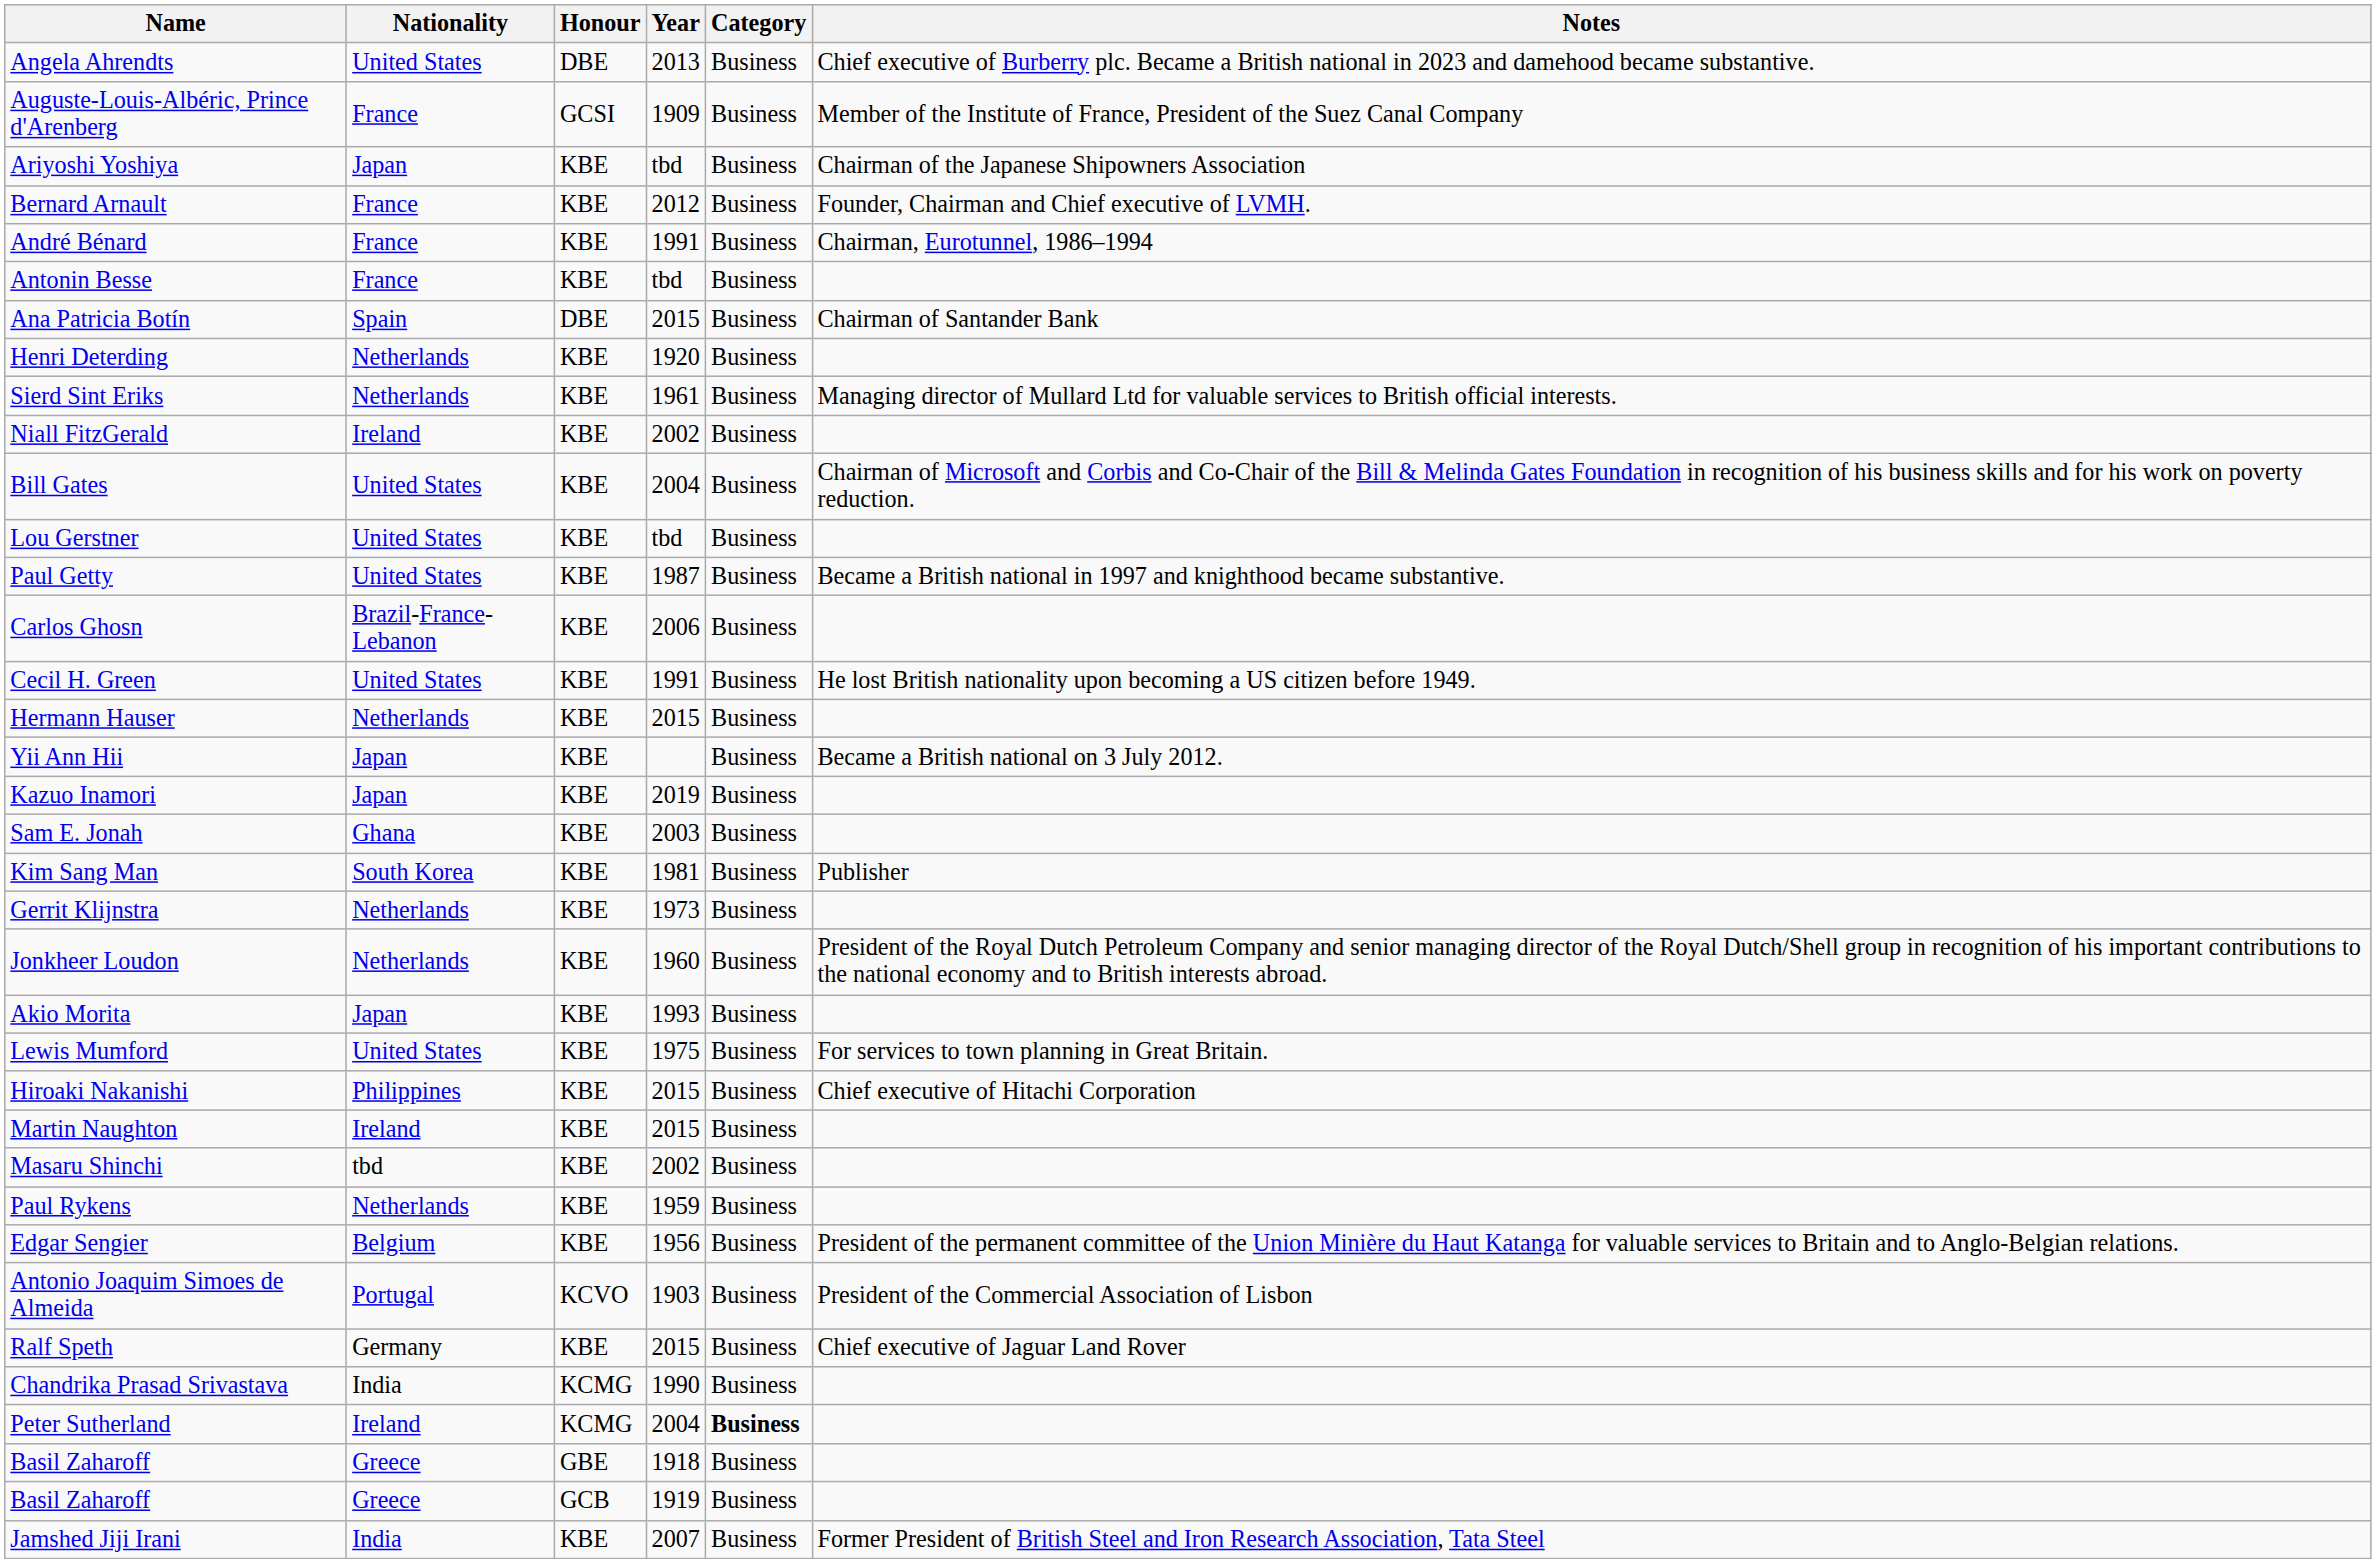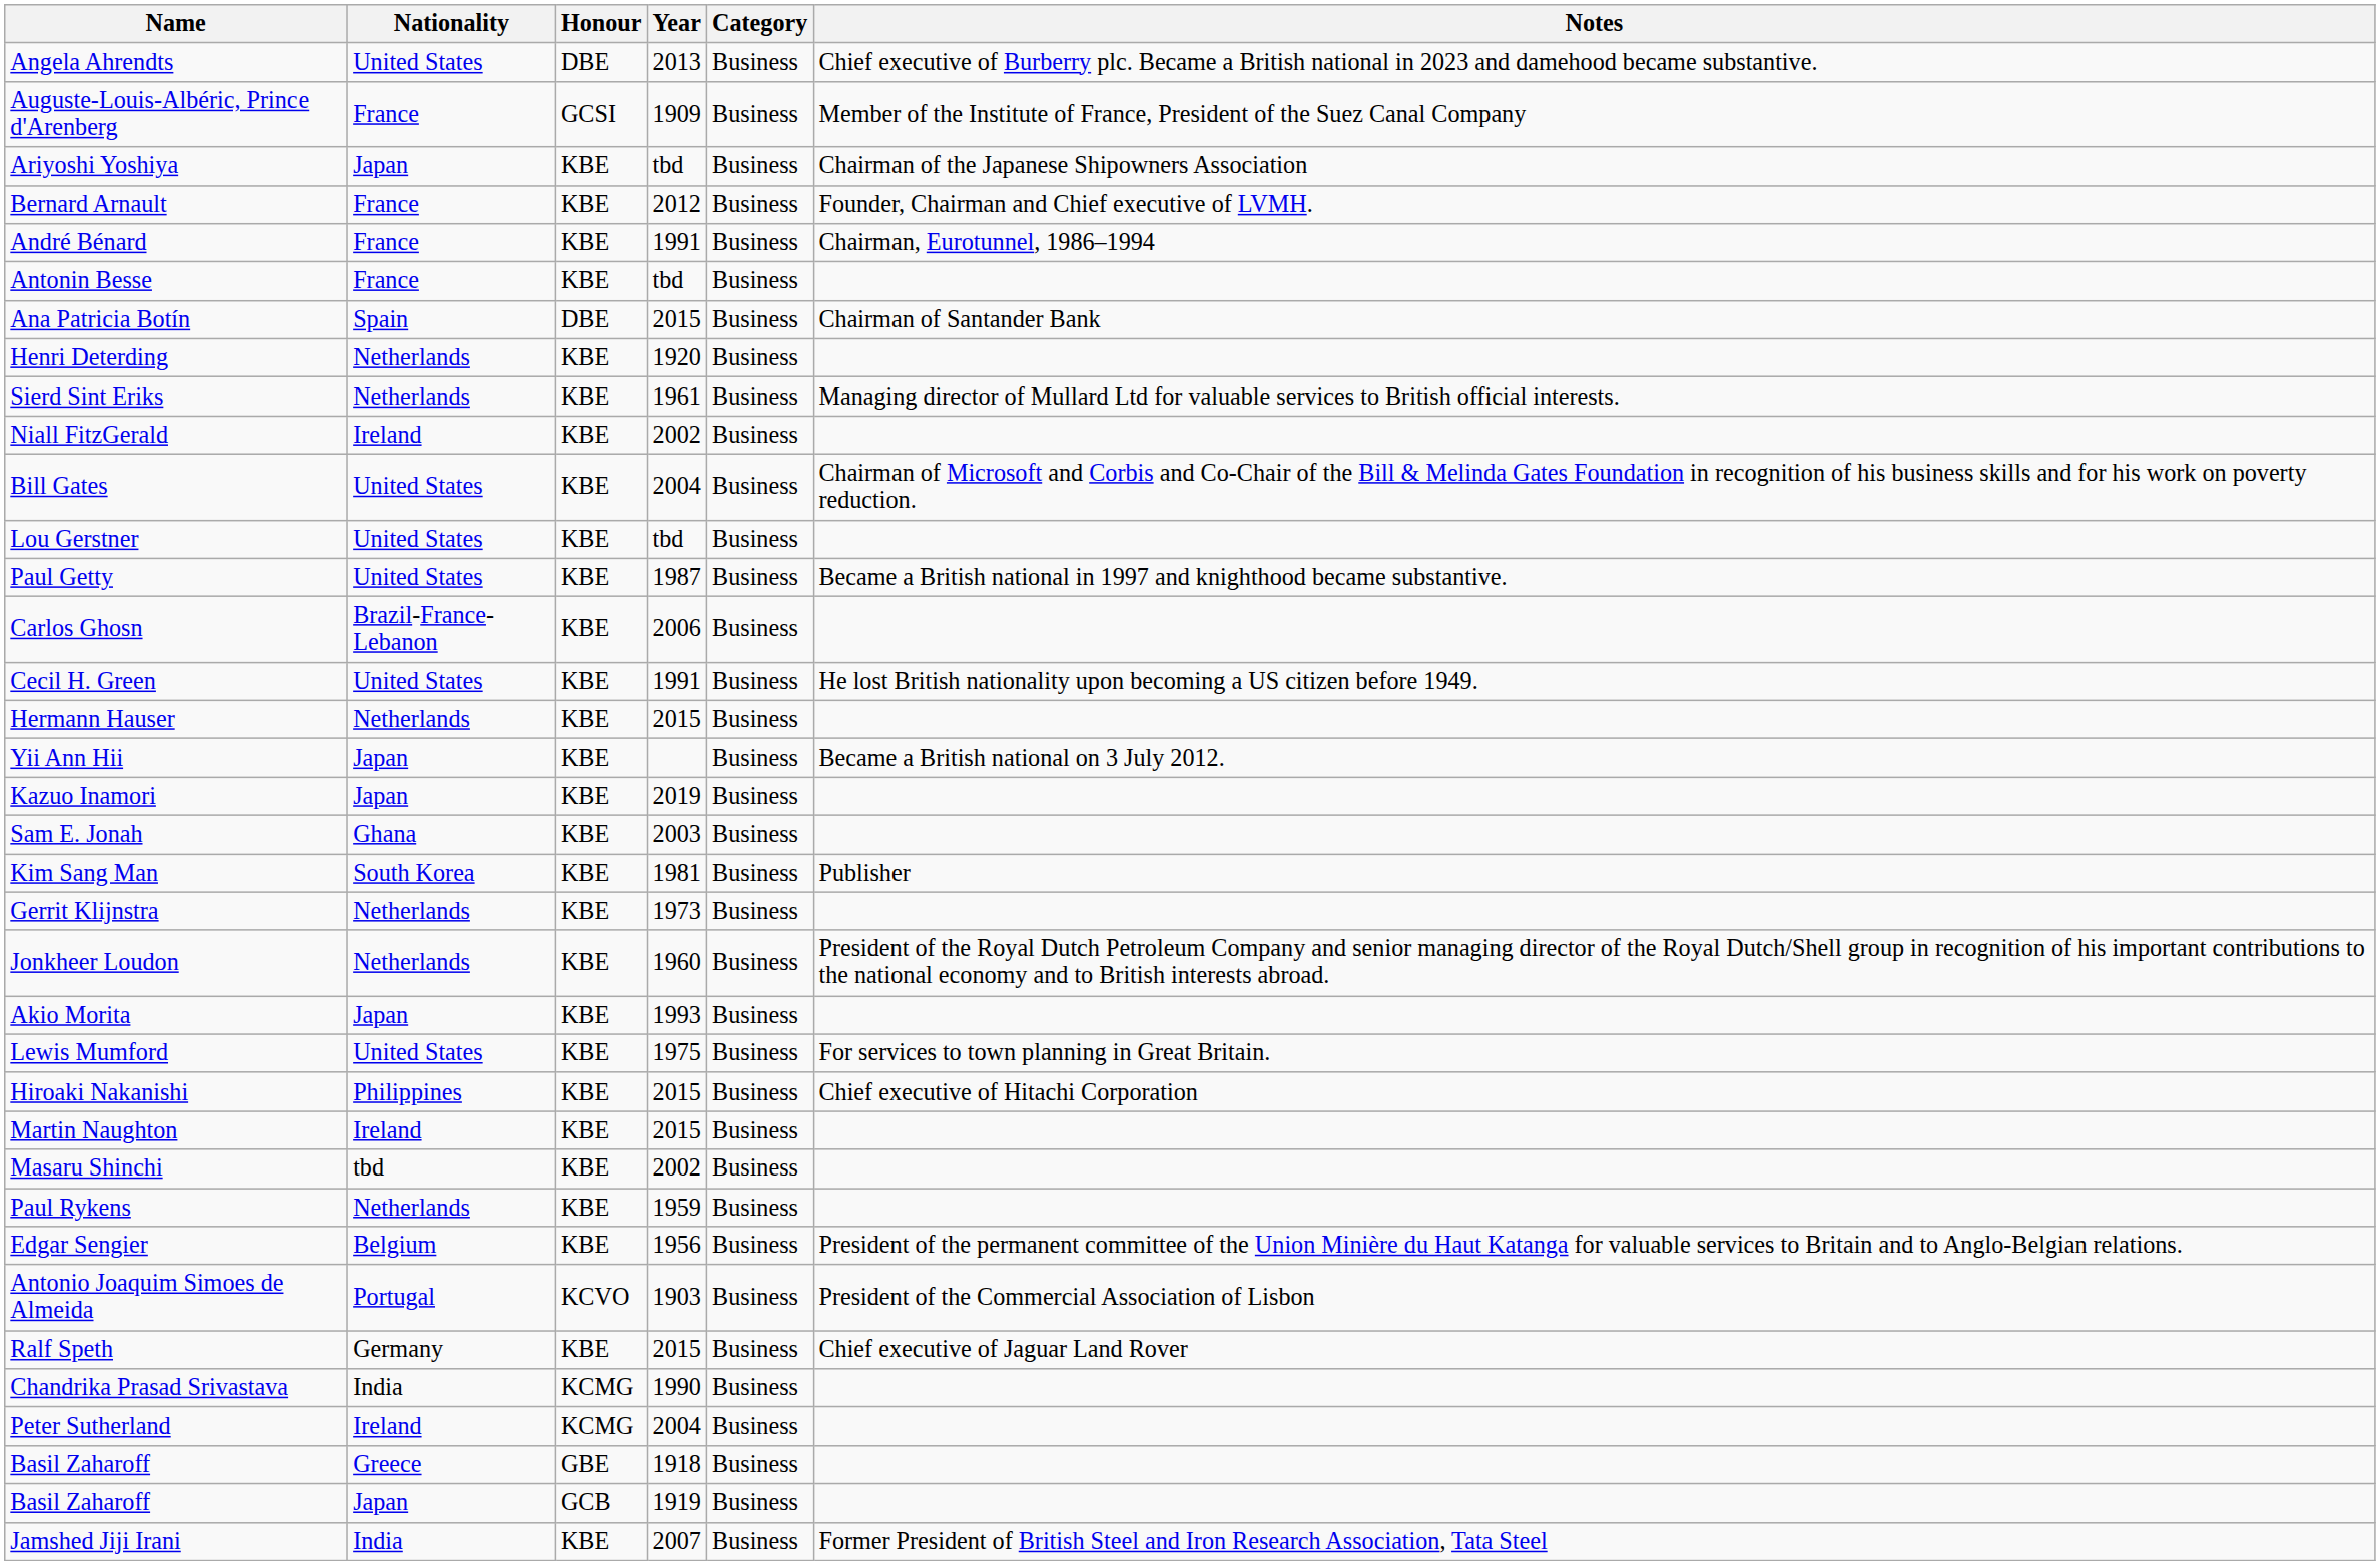Peter Sutherland | Category: bold -> normal
Basil Zaharoff / 1919 | Nationality: Greece -> Japan
